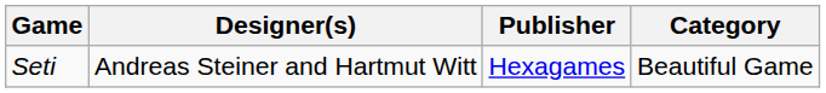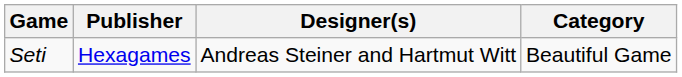columns swapped: Designer(s) <-> Publisher
